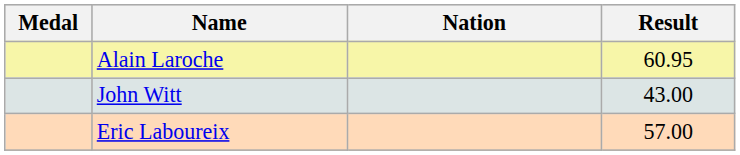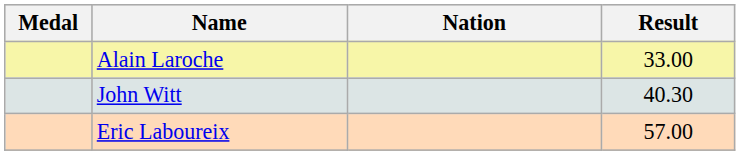Alain Laroche | Result: 60.95 -> 33.00
John Witt | Result: 43.00 -> 40.30
